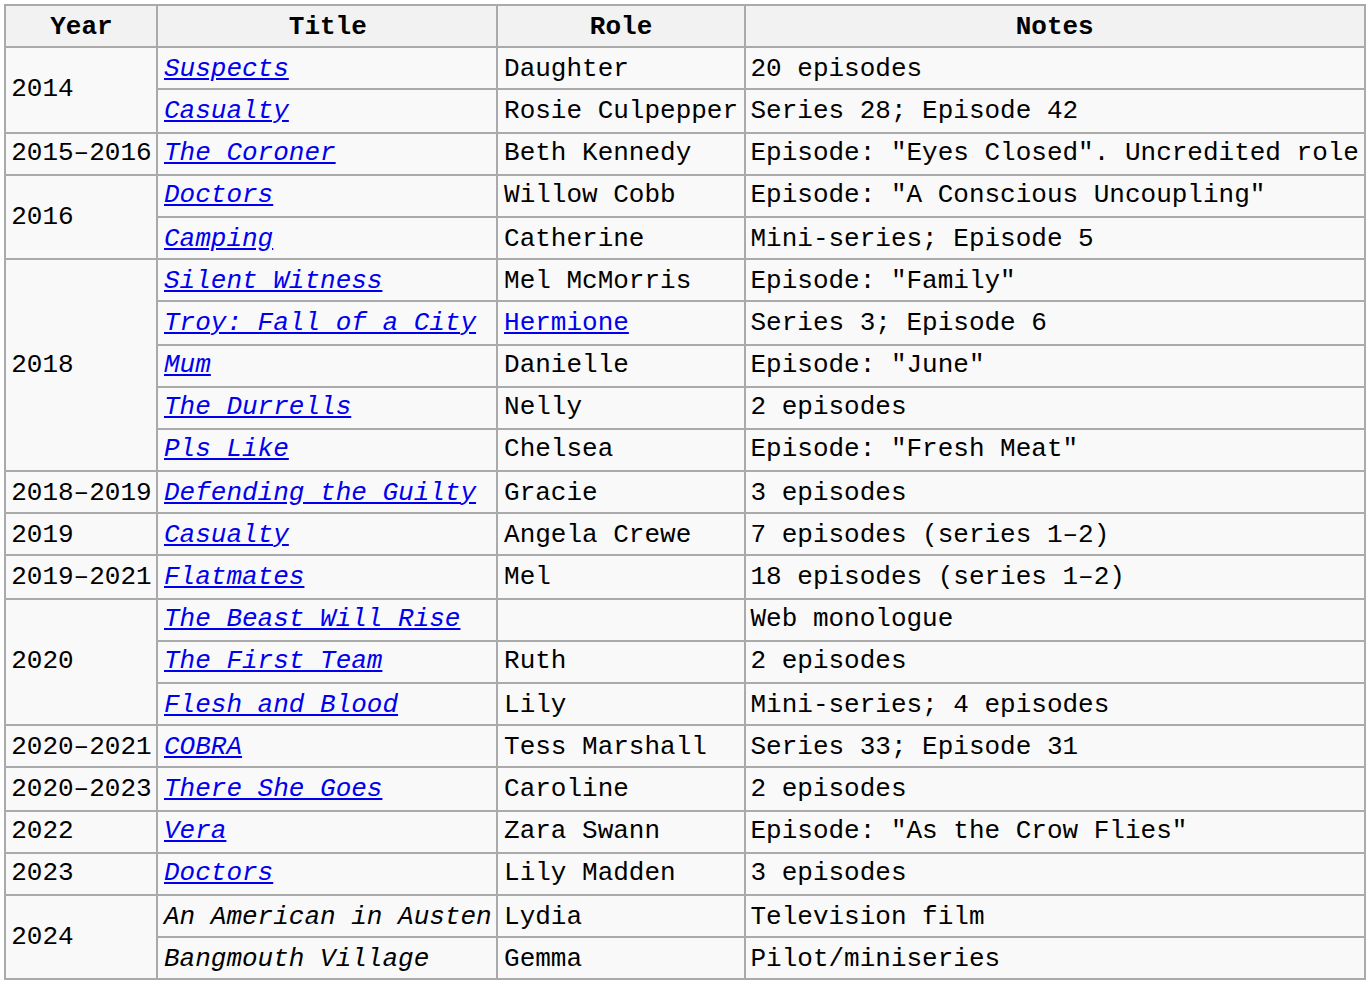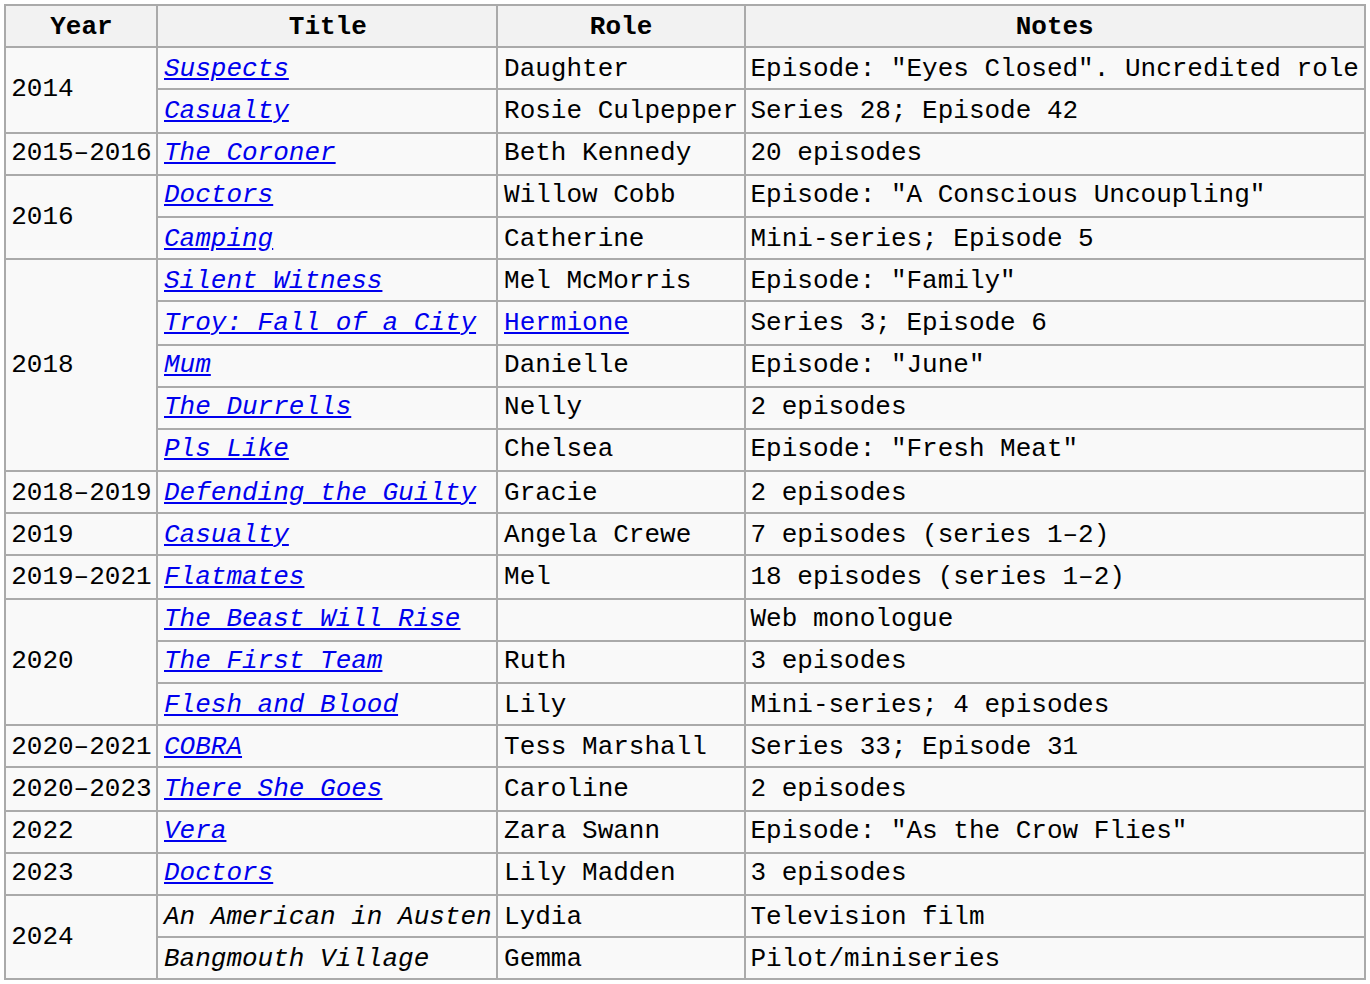Daughter | Notes: 20 episodes -> Episode: "Eyes Closed". Uncredited role
Beth Kennedy | Notes: Episode: "Eyes Closed". Uncredited role -> 20 episodes
Gracie | Notes: 3 episodes -> 2 episodes
Ruth | Notes: 2 episodes -> 3 episodes
